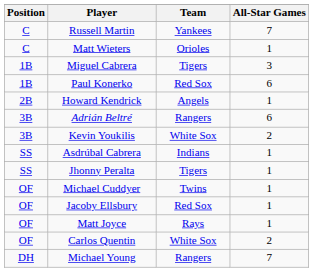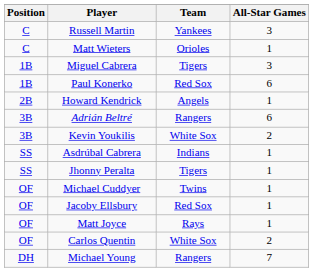Russell Martin | All-Star Games: 7 -> 3
